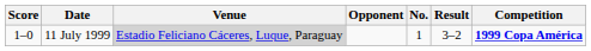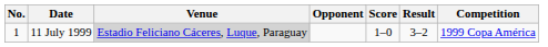columns swapped: No. <-> Score
11 July 1999 | Competition: bold -> normal
